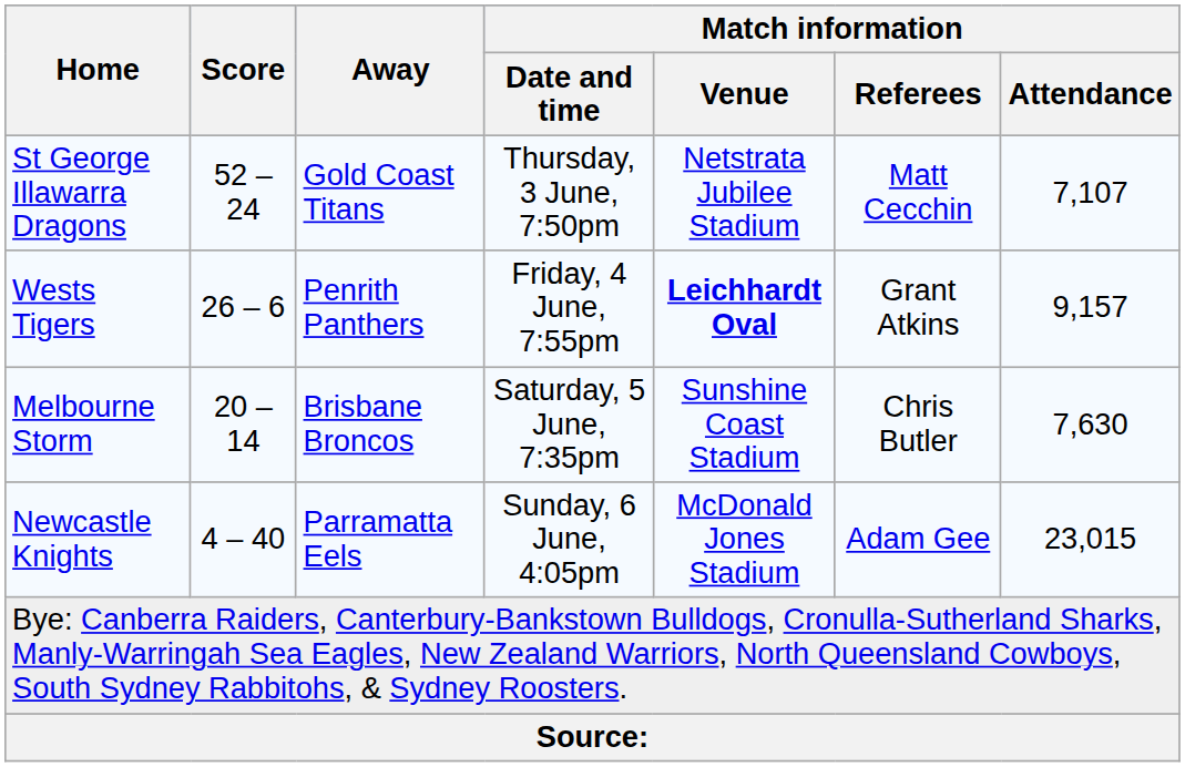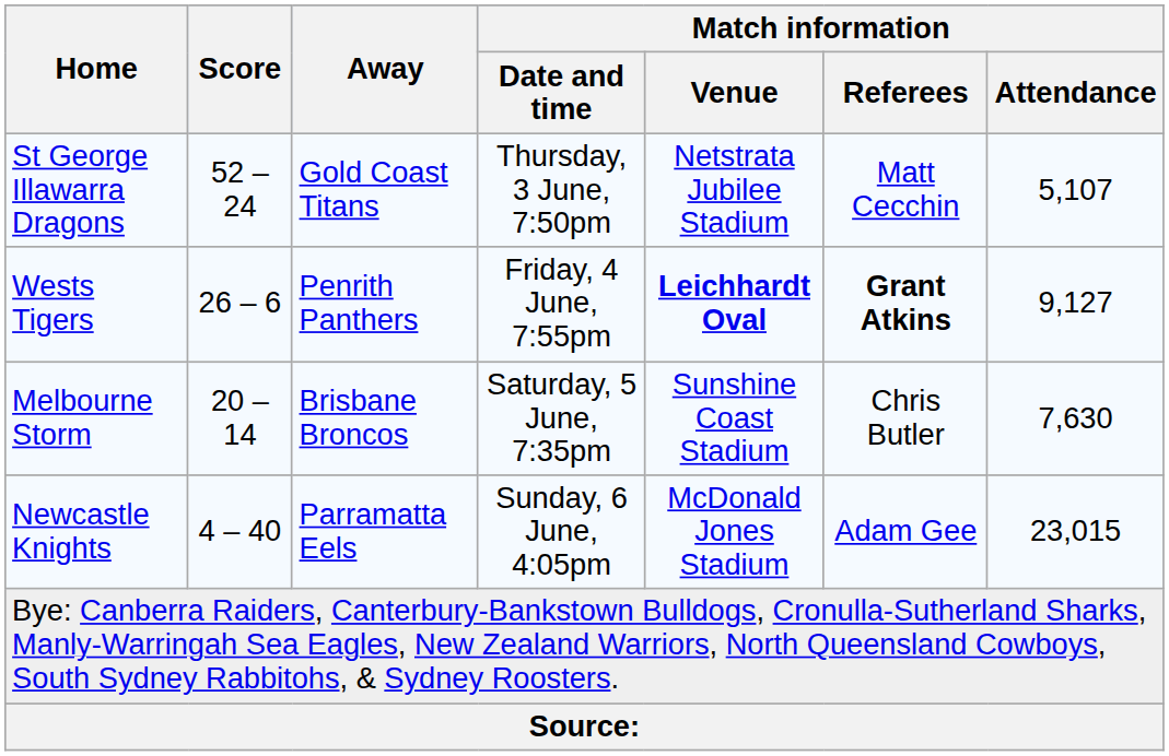St George Illawarra Dragons | Match information / Attendance: 7,107 -> 5,107
Wests Tigers | Match information / Referees: normal -> bold
Wests Tigers | Match information / Attendance: 9,157 -> 9,127
